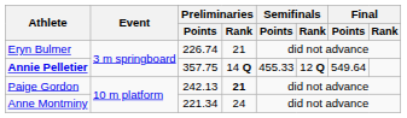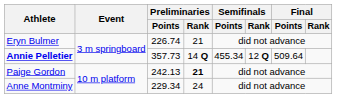Annie Pelletier | Preliminaries / Points: 357.75 -> 357.73
Annie Pelletier | Semifinals / Points: 455.33 -> 455.34
Annie Pelletier | Final / Points: 549.64 -> 509.64
Anne Montminy | Preliminaries / Points: 221.34 -> 229.34
